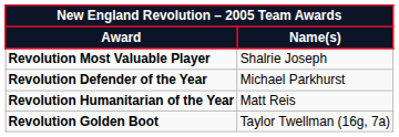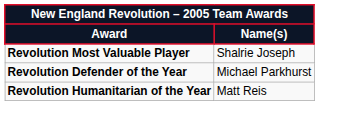- row: Revolution Golden Boot | Taylor Twellman (16g, 7a)
